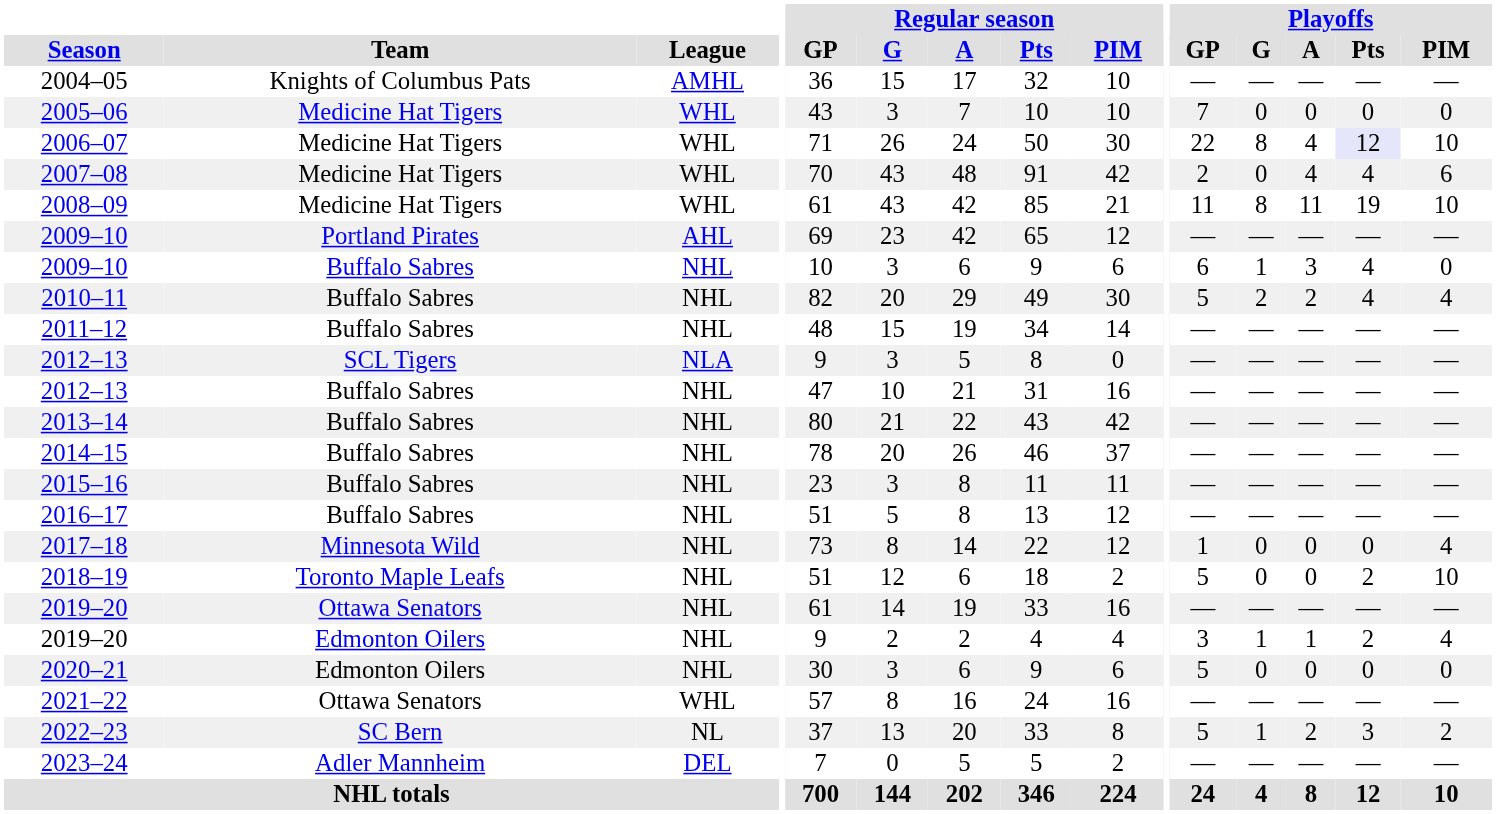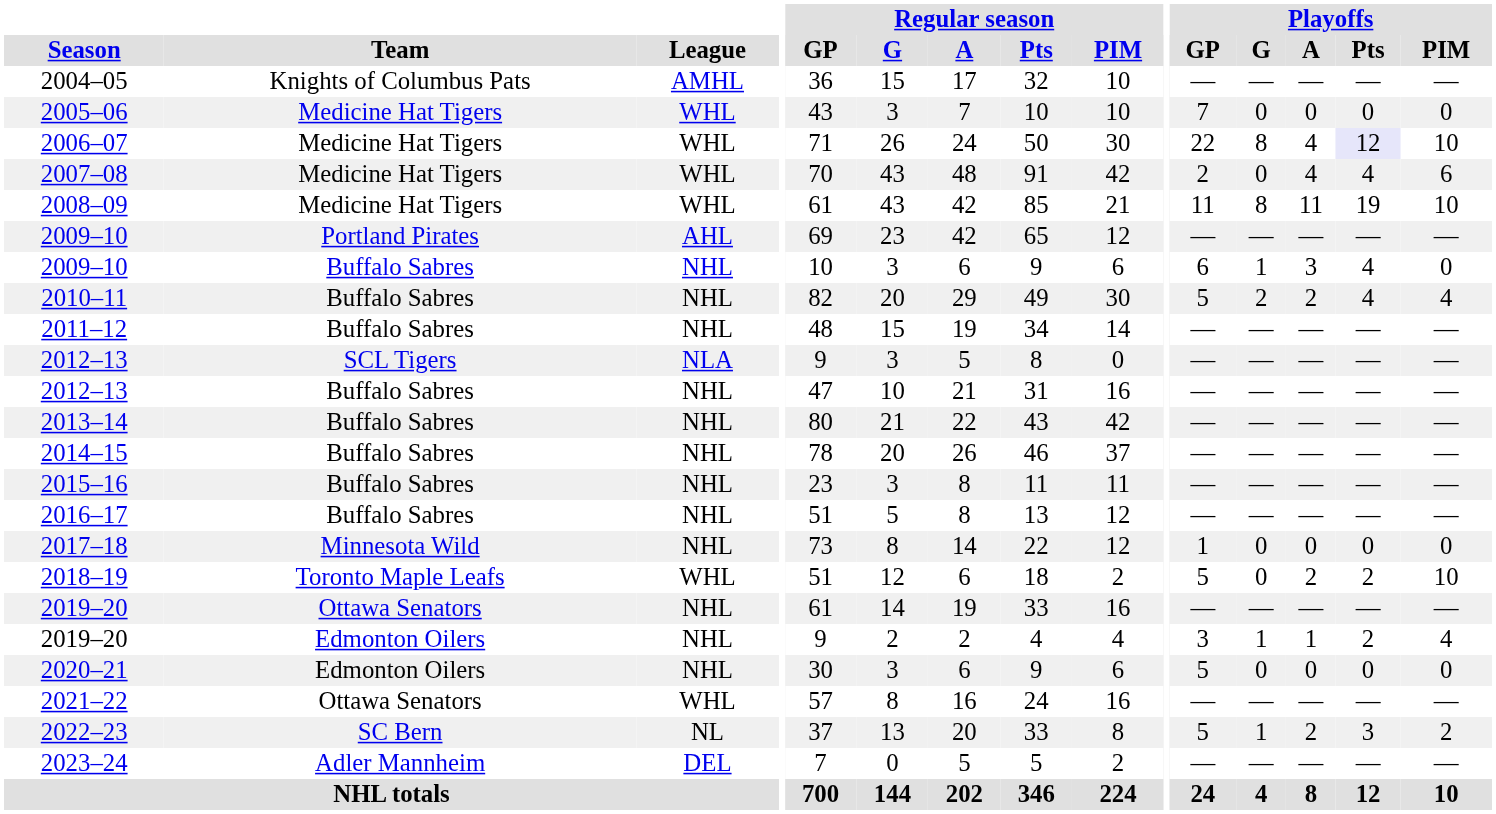2017–18 | Playoffs / PIM: 4 -> 0
2018–19 | League: NHL -> WHL
2018–19 | Playoffs / A: 0 -> 2
